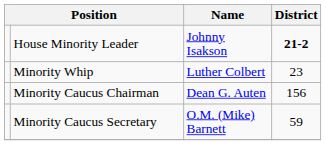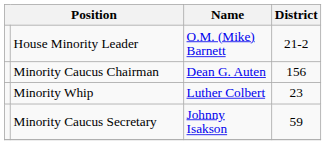House Minority Leader | Name: Johnny Isakson -> O.M. (Mike) Barnett
House Minority Leader | District: bold -> normal
rows swapped: Minority Whip <-> Minority Caucus Chairman
Minority Caucus Secretary | Name: O.M. (Mike) Barnett -> Johnny Isakson
